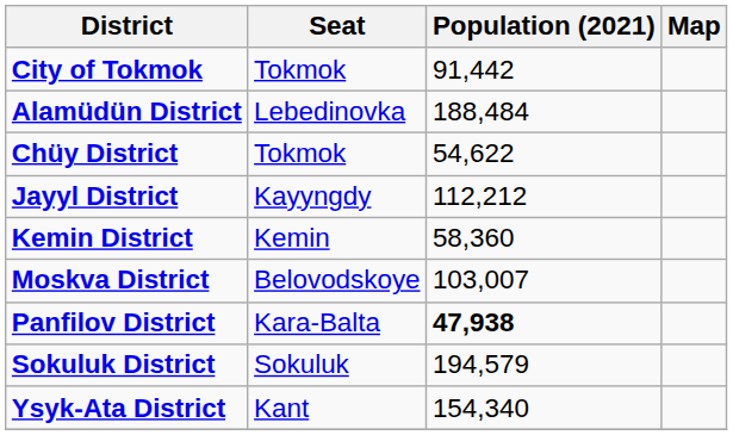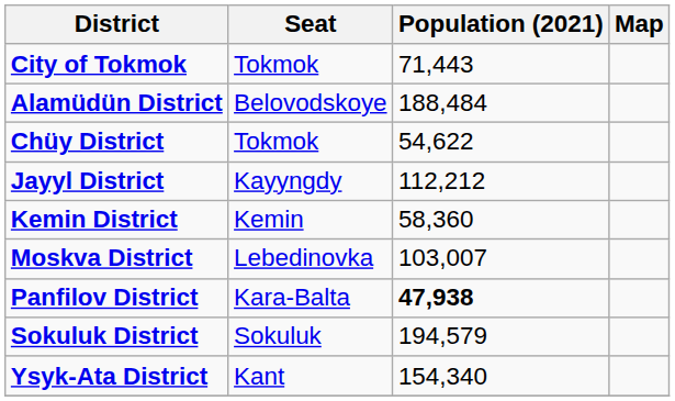City of Tokmok | Population (2021): 91,442 -> 71,443
Alamüdün District | Seat: Lebedinovka -> Belovodskoye
Moskva District | Seat: Belovodskoye -> Lebedinovka
